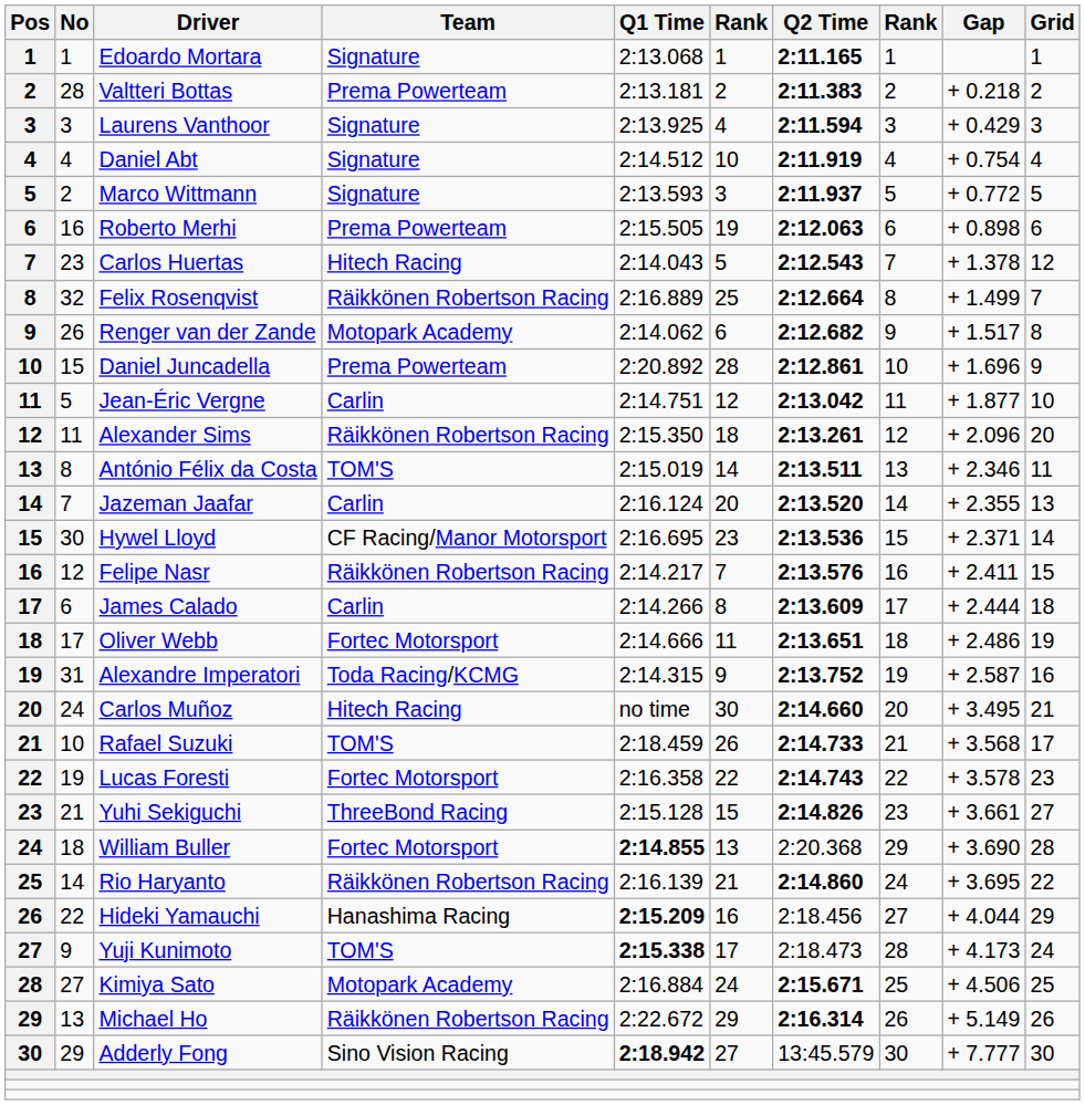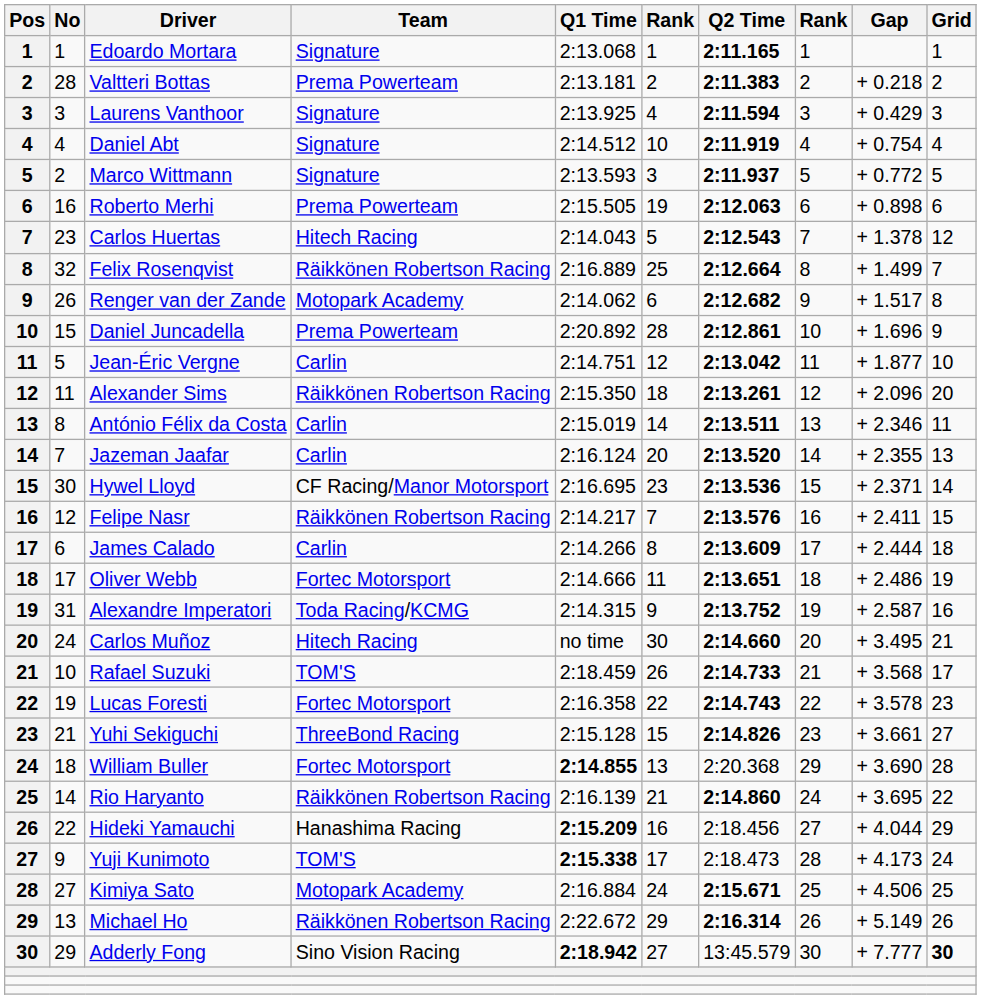António Félix da Costa | Team: TOM'S -> Carlin
Adderly Fong | Grid: normal -> bold
